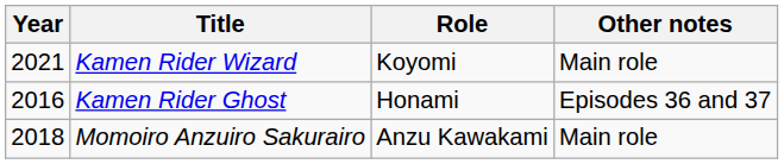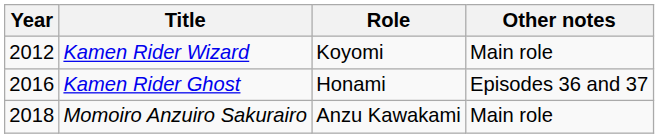Kamen Rider Wizard | Year: 2021 -> 2012
